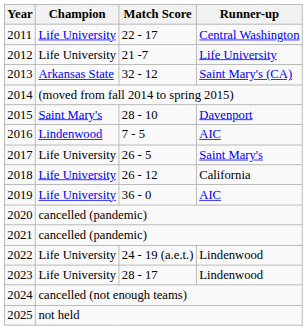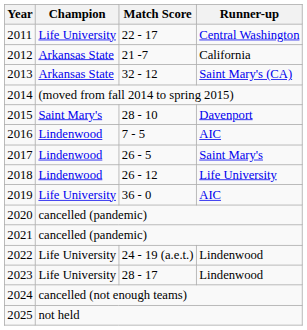2012 | Champion: Life University -> Arkansas State
2012 | Runner-up: Life University -> California
2017 | Champion: Life University -> Lindenwood
2018 | Champion: Life University -> Lindenwood
2018 | Runner-up: California -> Life University
